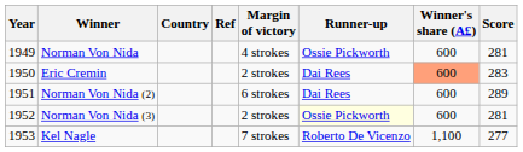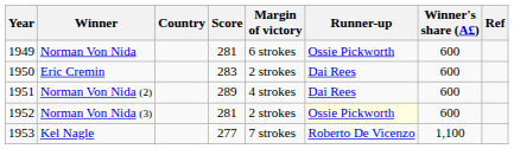columns swapped: Score <-> Ref
Norman Von Nida | Margin of victory: 4 strokes -> 6 strokes
Eric Cremin | Winner's share (A£): lightsalmon background -> no background
Norman Von Nida (2) | Margin of victory: 6 strokes -> 4 strokes
